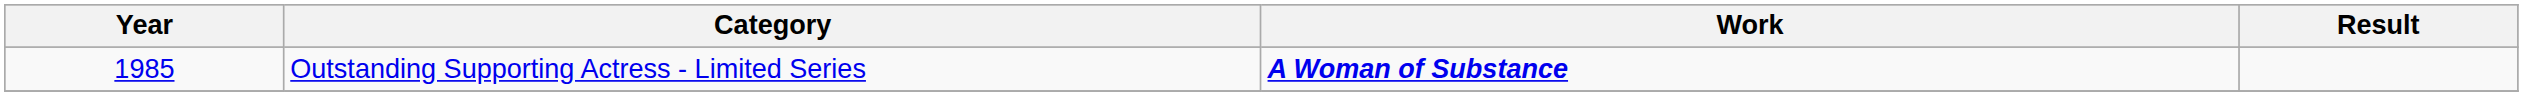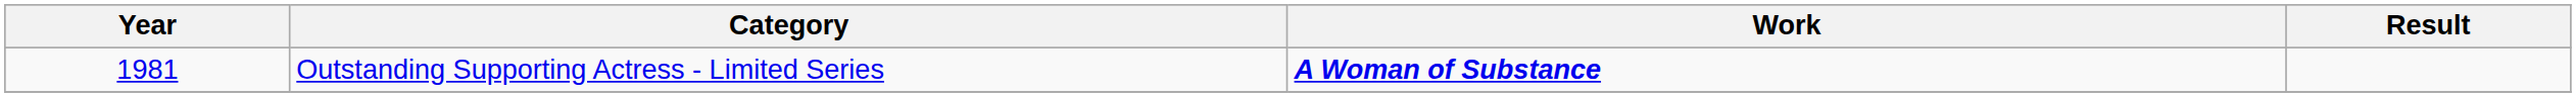Outstanding Supporting Actress - Limited Series | Year: 1985 -> 1981
